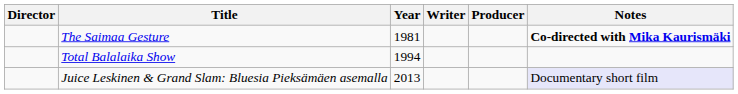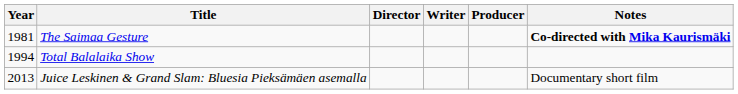columns swapped: Year <-> Director
Juice Leskinen & Grand Slam: Bluesia Pieksämäen asemalla | Notes: lavender background -> no background
